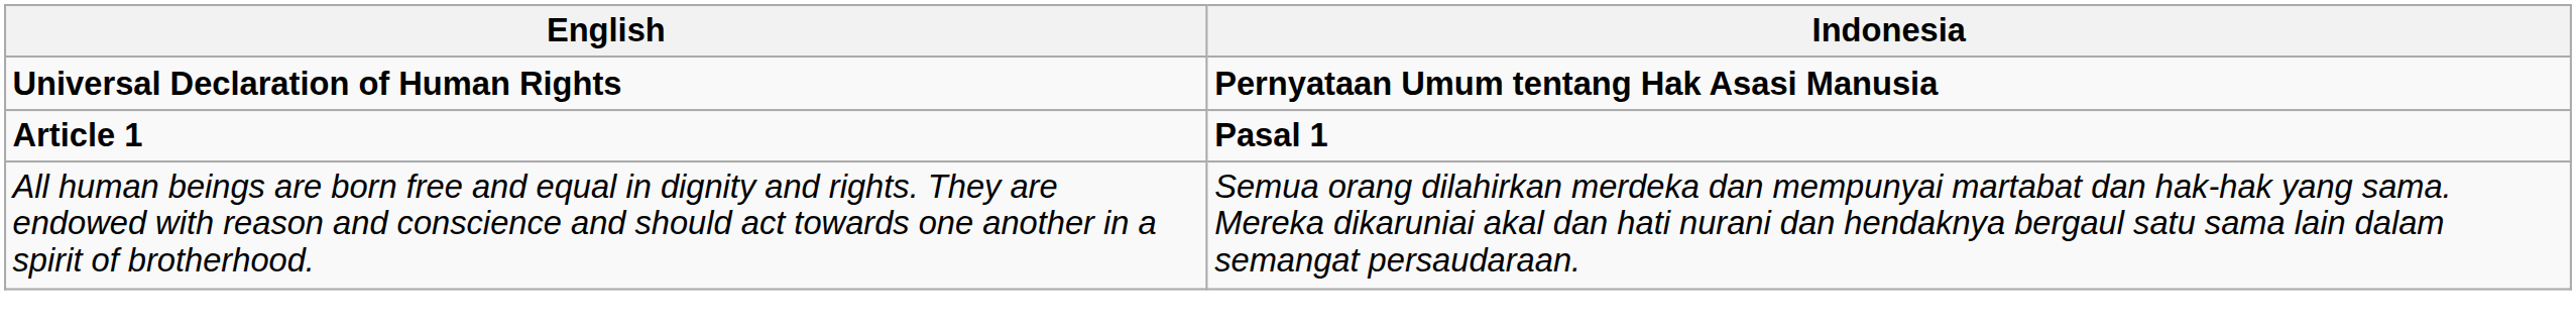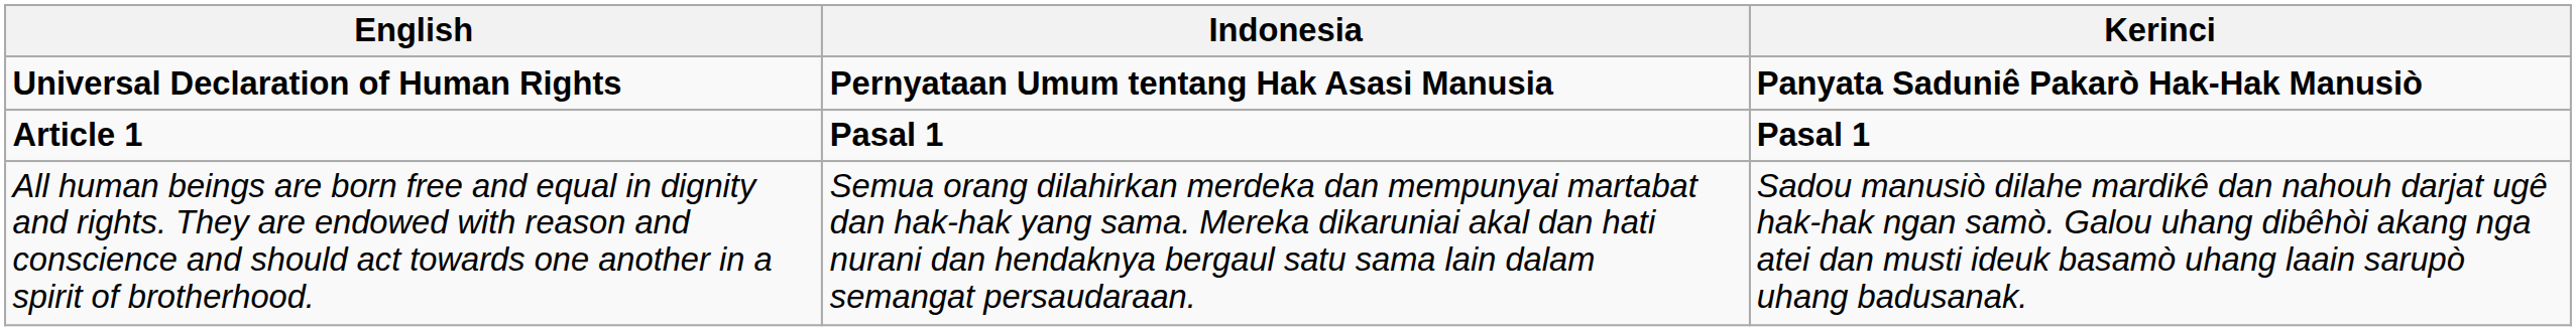+ column: Kerinci | Panyata Saduniê Pakarò Hak-Hak Manusiò | Pasal 1 | Sadou manusiò dilahe mardikê dan nahouh darjat ugê hak-hak ngan samò. Galou uhang dibêhòi akang nga atei dan musti ideuk basamò uhang laain sarupò uhang badusanak.
